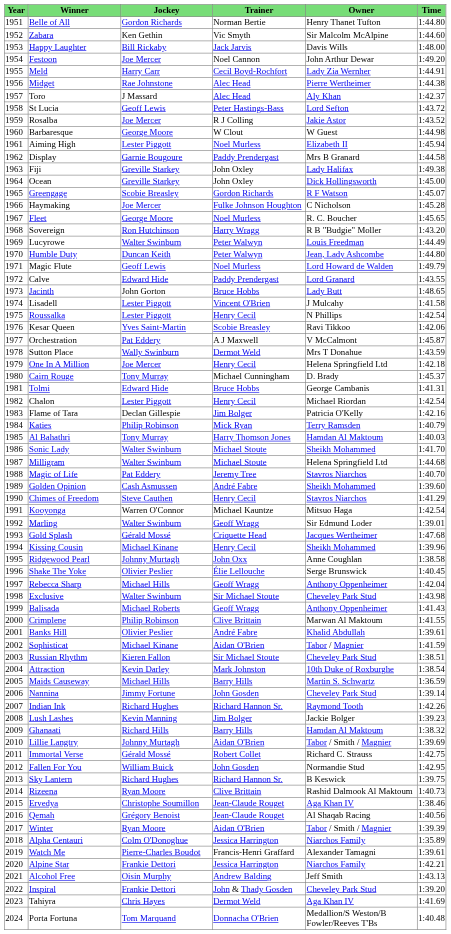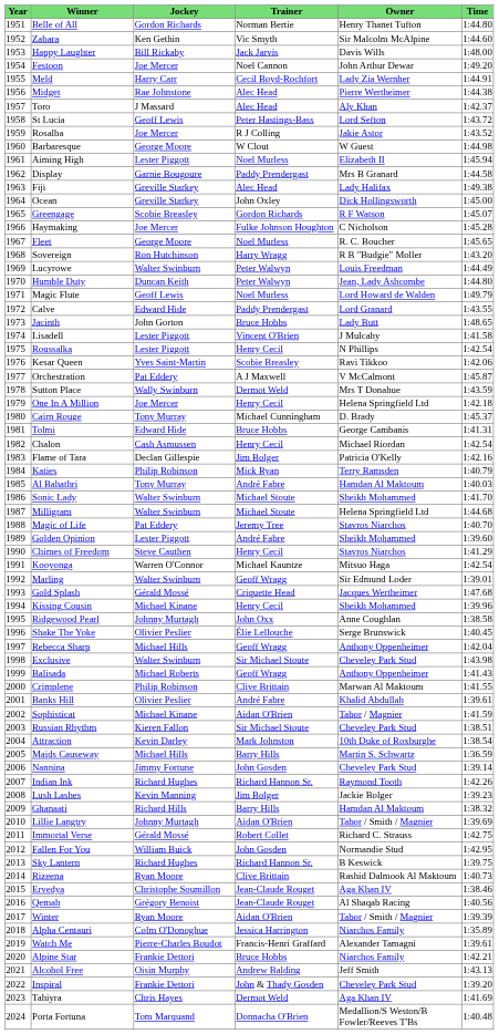Fiji | Trainer: John Oxley -> Alec Head
Chalon | Jockey: Lester Piggott -> Cash Asmussen
Al Bahathri | Trainer: Harry Thomson Jones -> André Fabre
Golden Opinion | Jockey: Cash Asmussen -> Lester Piggott
Alpine Star | Trainer: Jessica Harrington -> Bruce Hobbs
